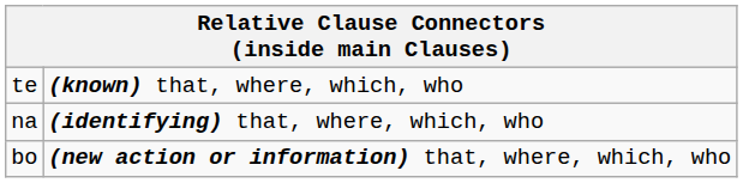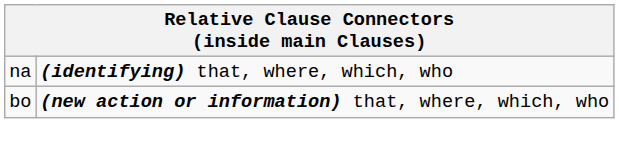- row: te | (known) that, where, which, who
